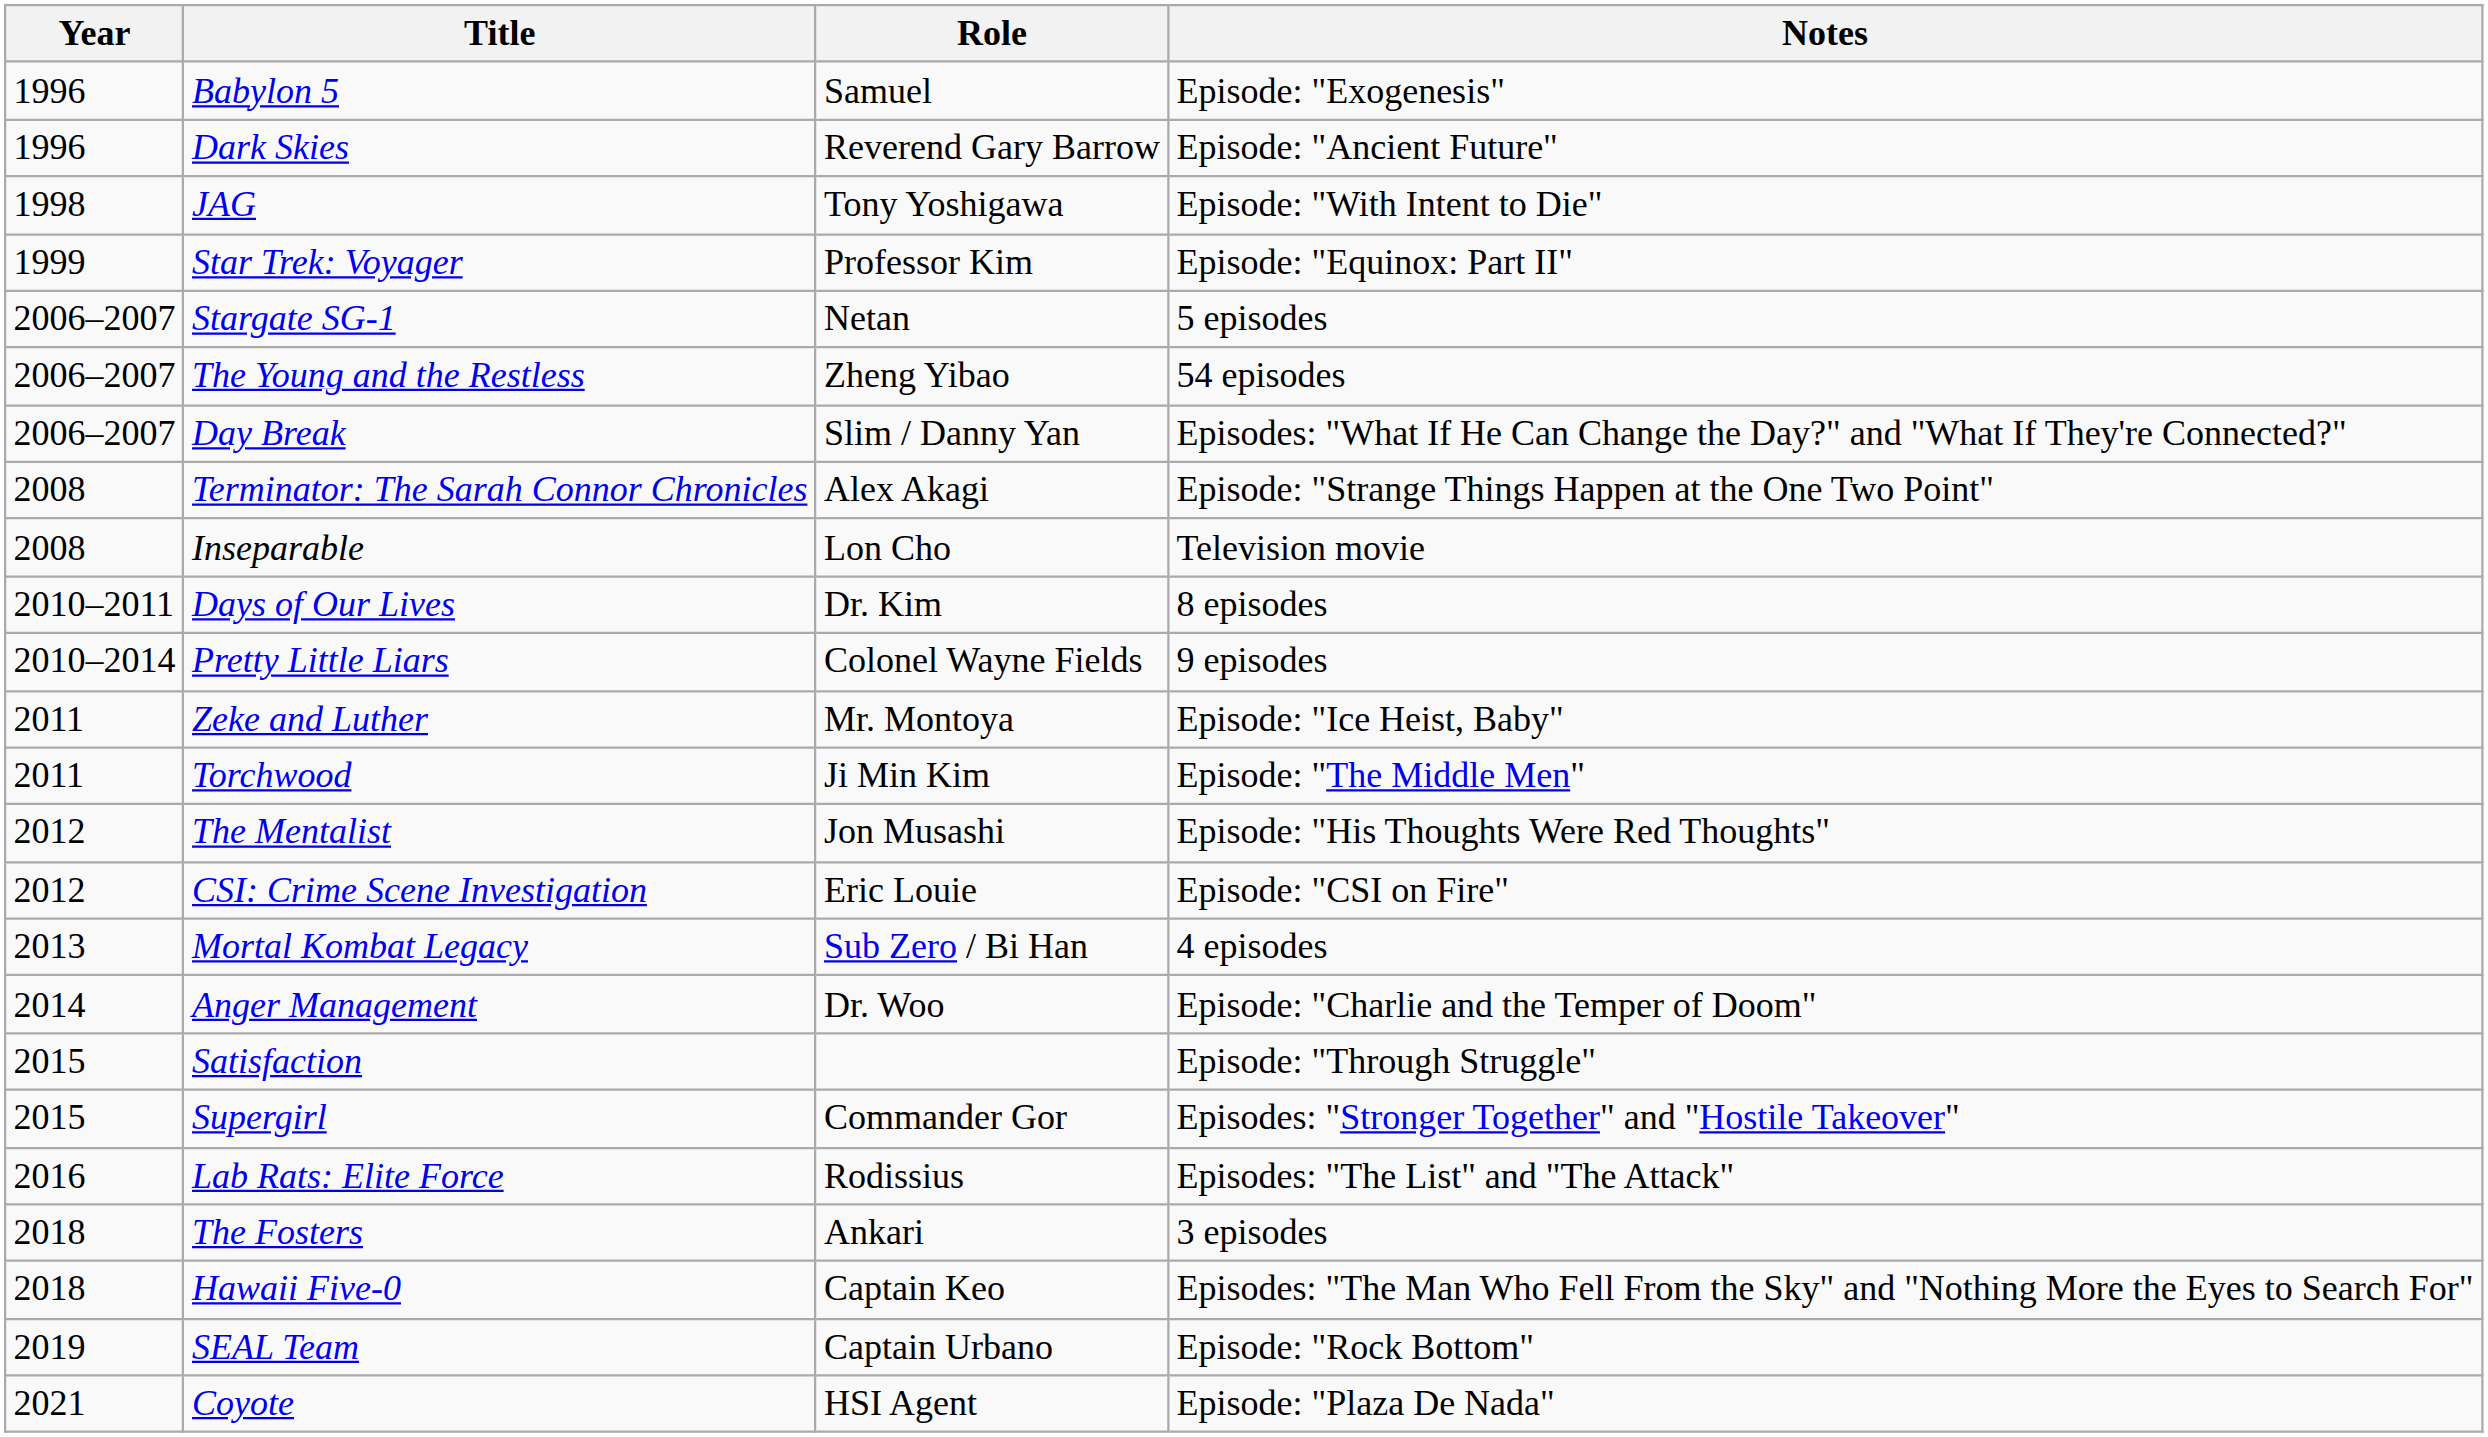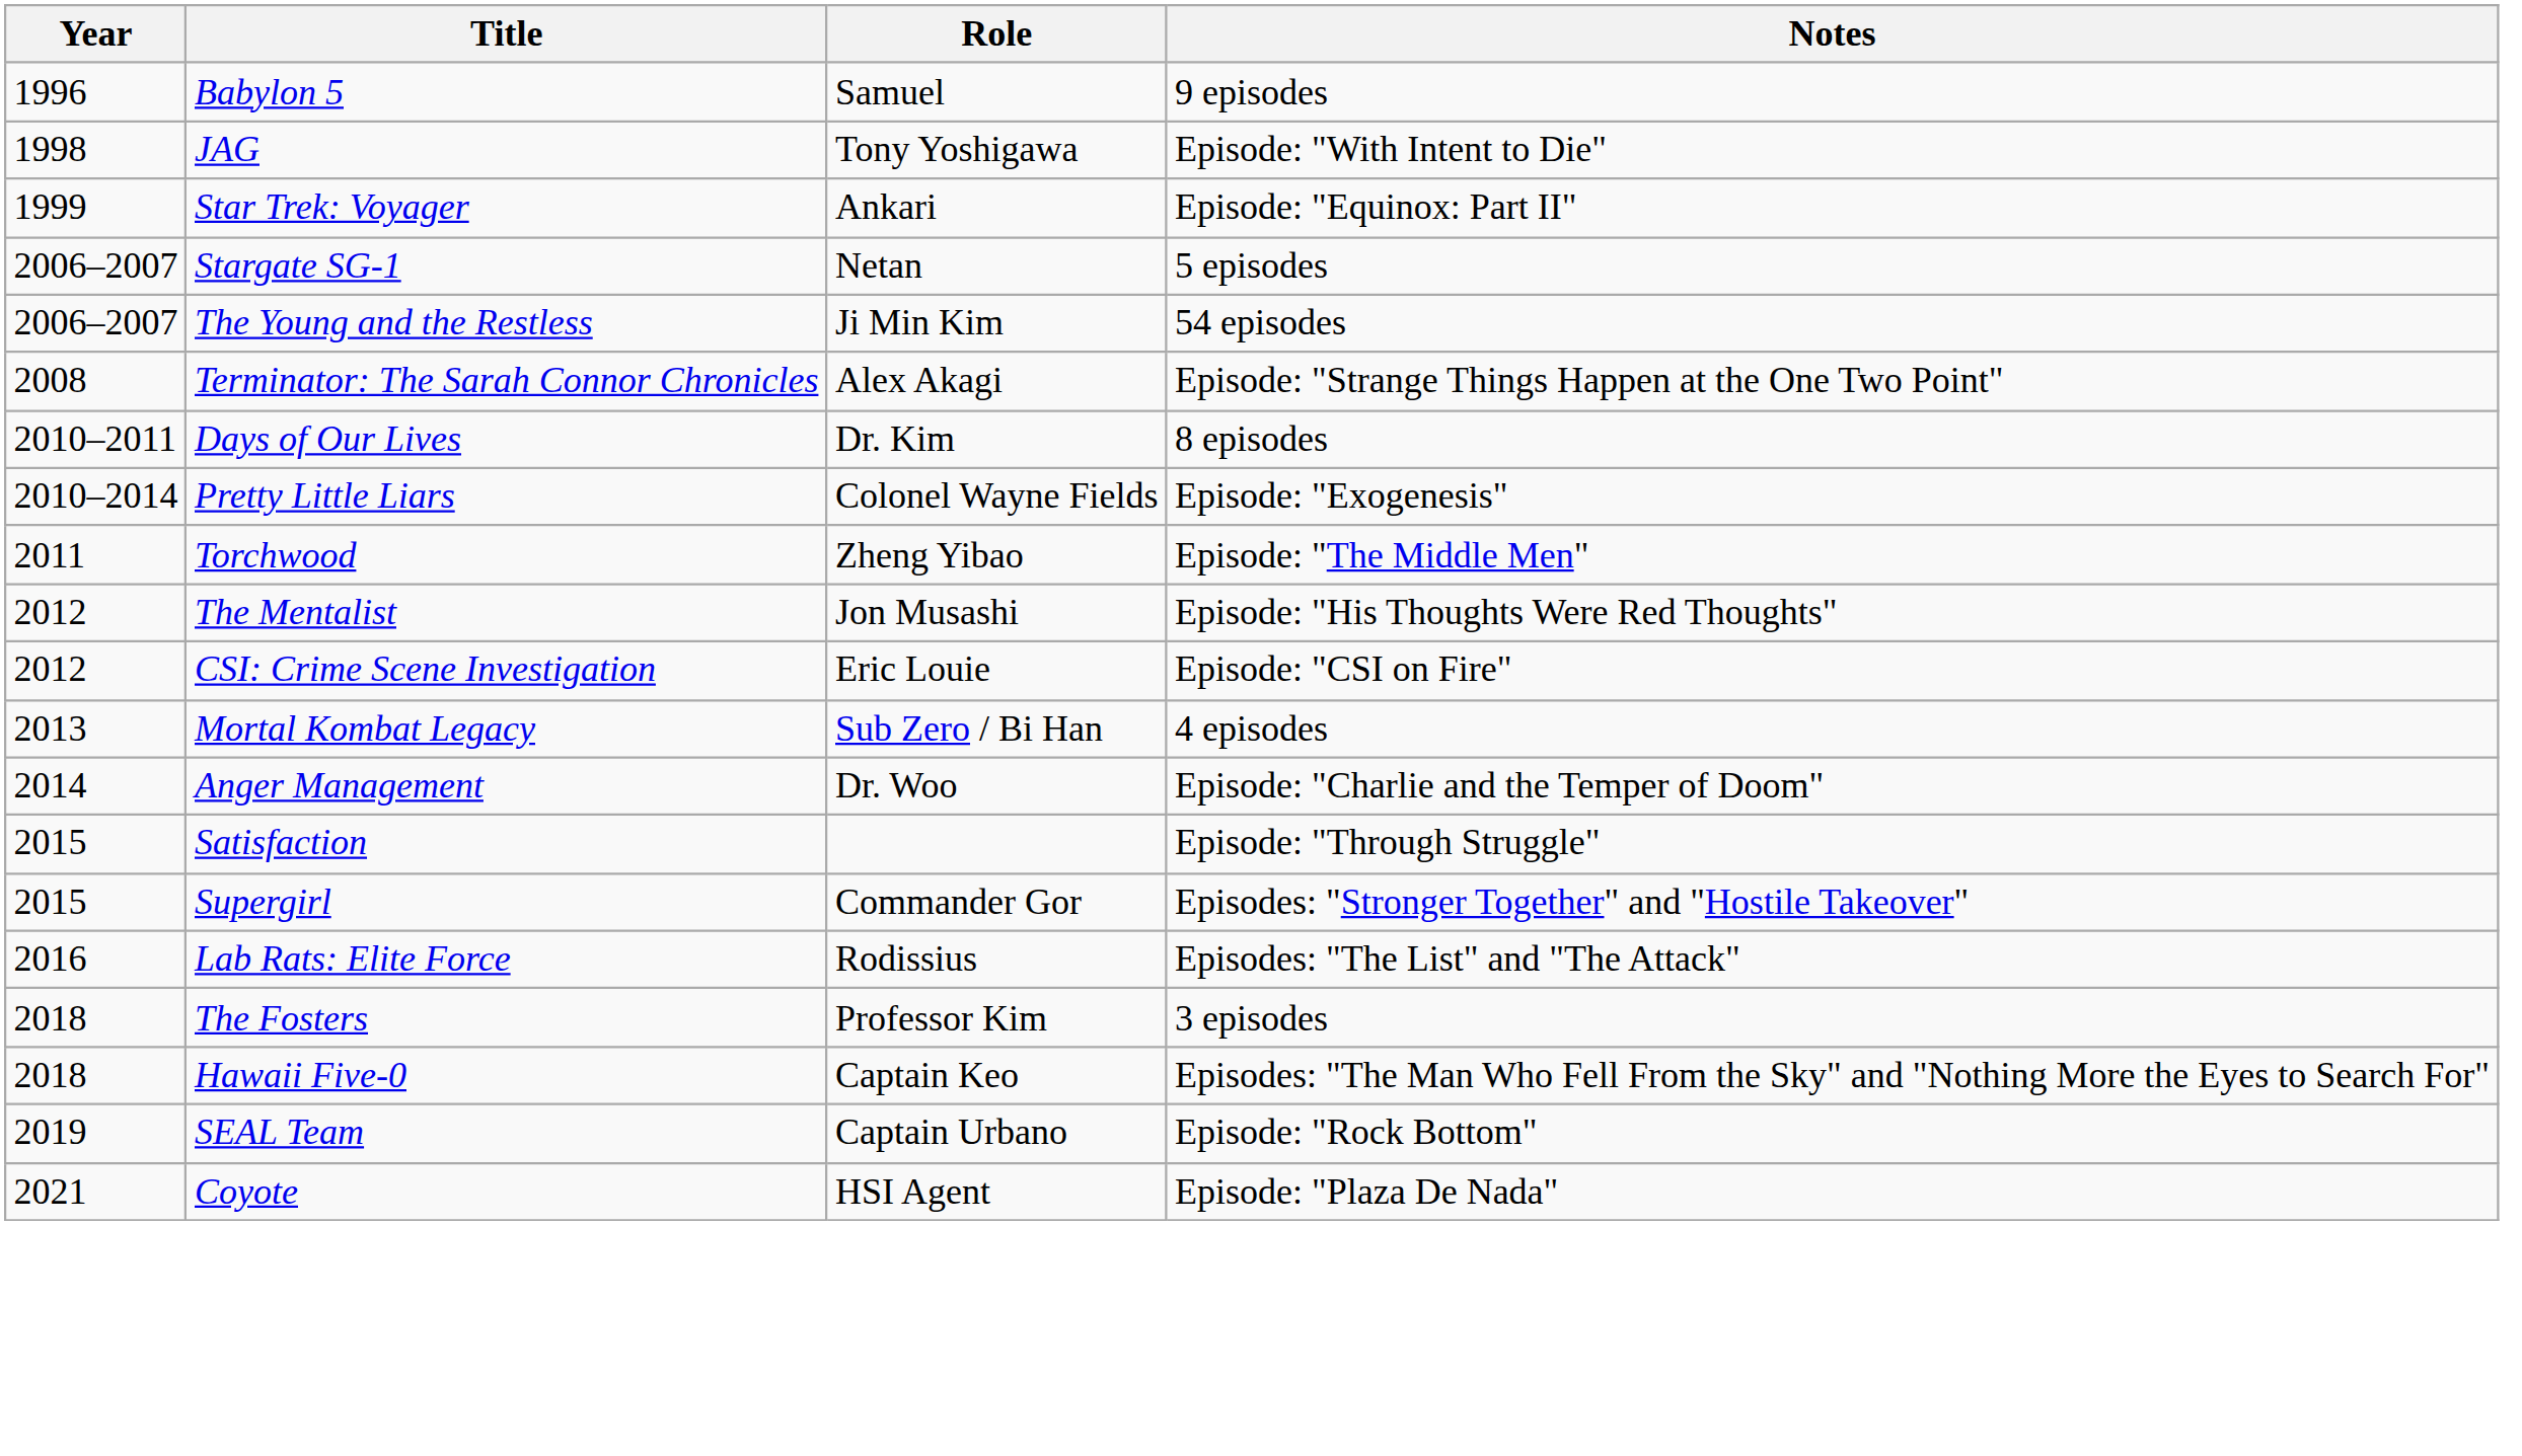Babylon 5 | Notes: Episode: "Exogenesis" -> 9 episodes
- row: 1996 | Dark Skies | Reverend Gary Barrow | Episode: "Ancient Future"
Star Trek: Voyager | Role: Professor Kim -> Ankari
The Young and the Restless | Role: Zheng Yibao -> Ji Min Kim
- row: 2006–2007 | Day Break | Slim / Danny Yan | Episodes: "What If He Can Change the Day?" and "What If They're Connected?"
- row: 2008 | Inseparable | Lon Cho | Television movie
Pretty Little Liars | Notes: 9 episodes -> Episode: "Exogenesis"
- row: 2011 | Zeke and Luther | Mr. Montoya | Episode: "Ice Heist, Baby"
Torchwood | Role: Ji Min Kim -> Zheng Yibao
The Fosters | Role: Ankari -> Professor Kim
